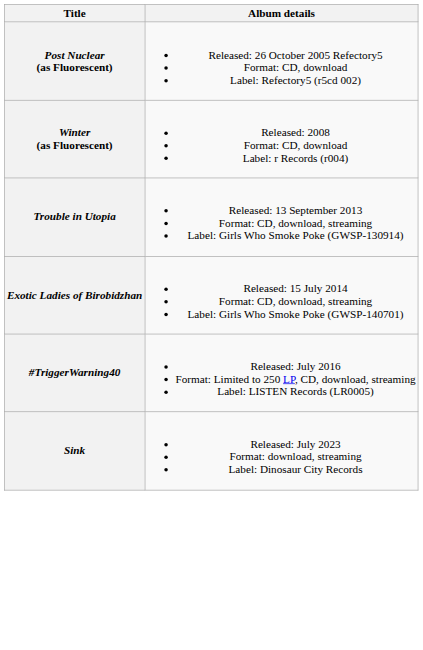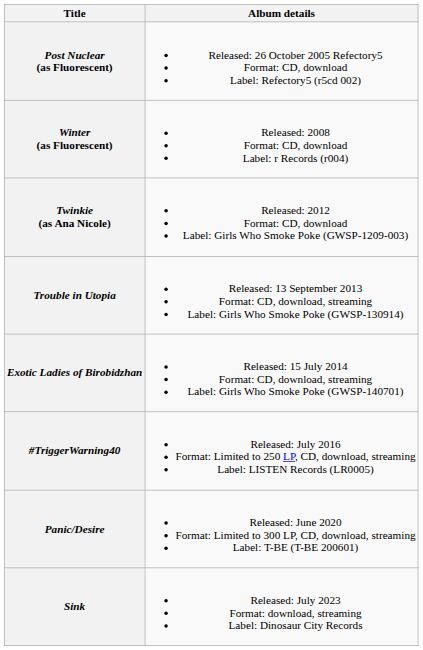+ row: Twinkie (as Ana Nicole) | Released: 2012 Format: CD, download Label: Girls Who Smoke Poke (GWSP-1209-003)
+ row: Panic/Desire | Released: June 2020 Format: Limited to 300 LP, CD, download, streaming Label: T-BE (T-BE 200601)
